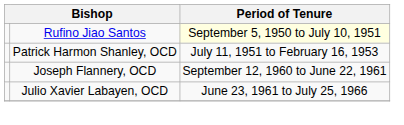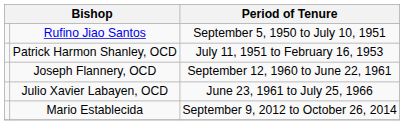Rufino Jiao Santos | Period of Tenure: lightyellow background -> no background
+ row: Mario Establecida | September 9, 2012 to October 26, 2014
